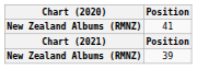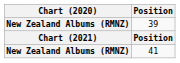rows swapped: 39 <-> 41
